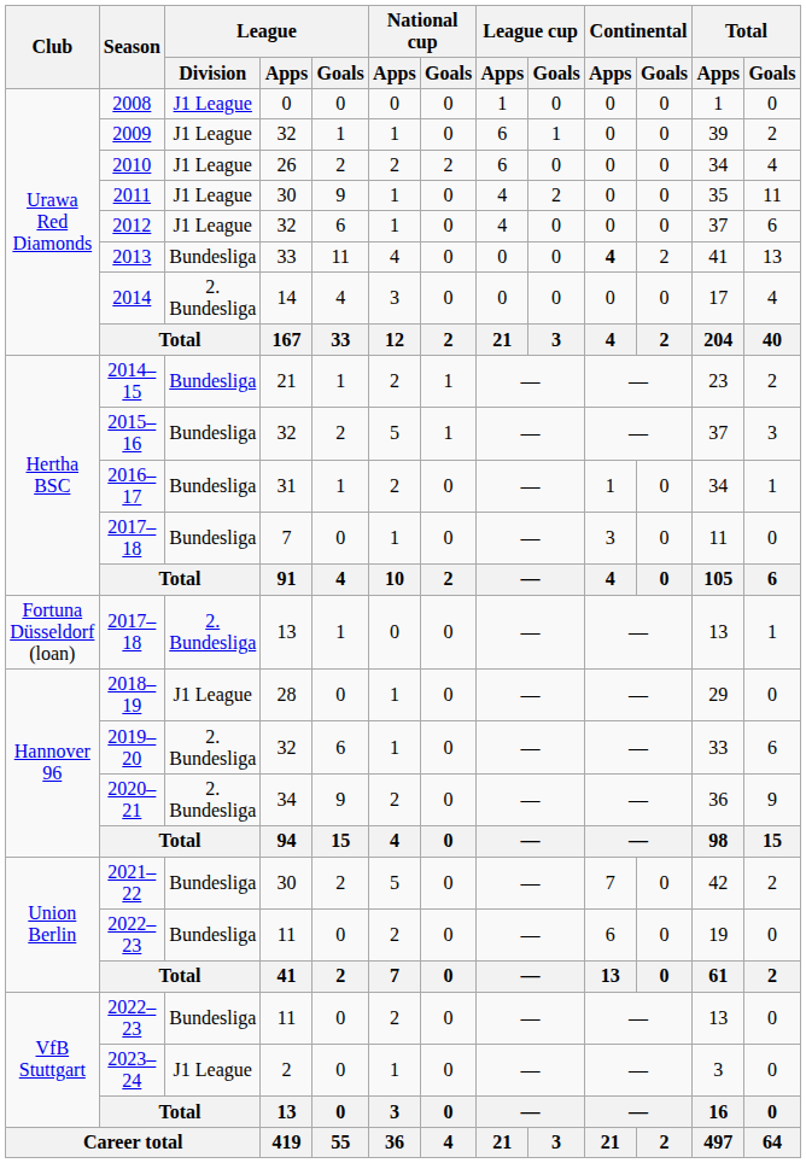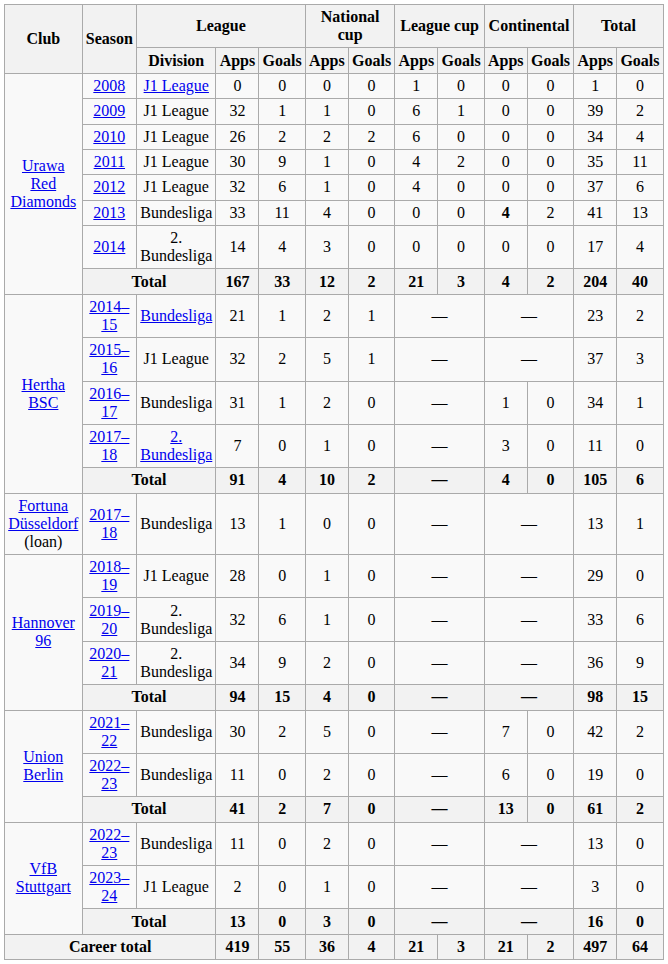2015–16 | League / Division: Bundesliga -> J1 League
Hertha BSC / 2017–18 | League / Division: Bundesliga -> 2. Bundesliga
Fortuna Düsseldorf (loan) / 2017–18 | League / Division: 2. Bundesliga -> Bundesliga
